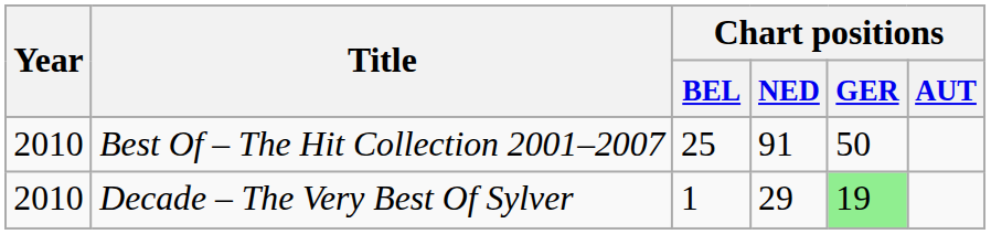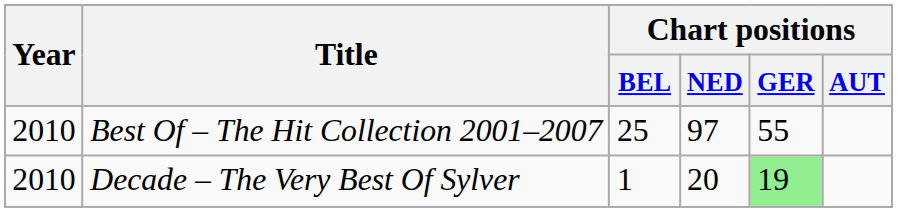Best Of – The Hit Collection 2001–2007 | Chart positions / NED: 91 -> 97
Best Of – The Hit Collection 2001–2007 | Chart positions / GER: 50 -> 55
Decade – The Very Best Of Sylver | Chart positions / NED: 29 -> 20
